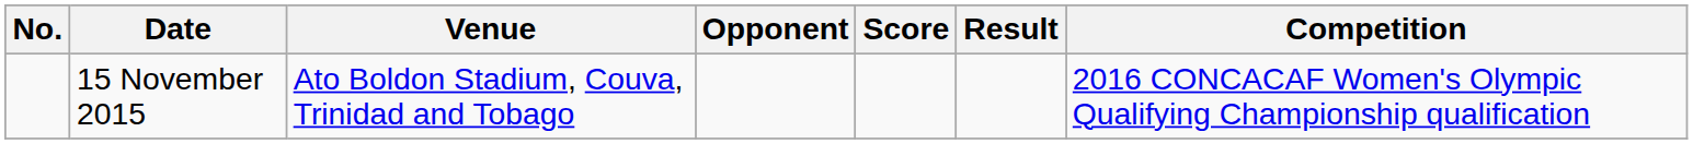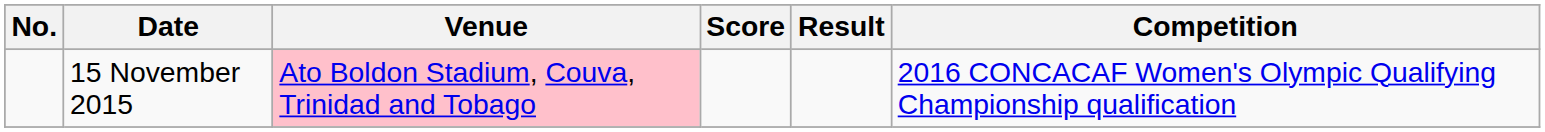- column: Opponent
15 November 2015 | Venue: no background -> pink background
